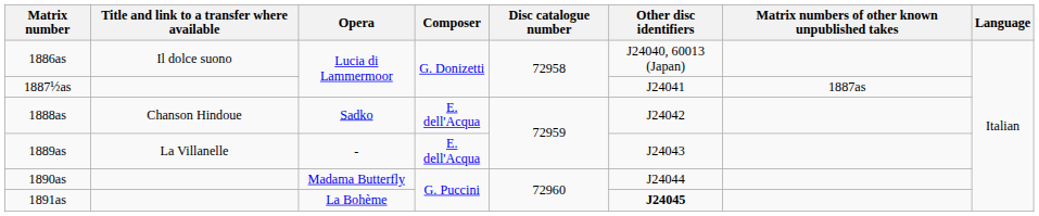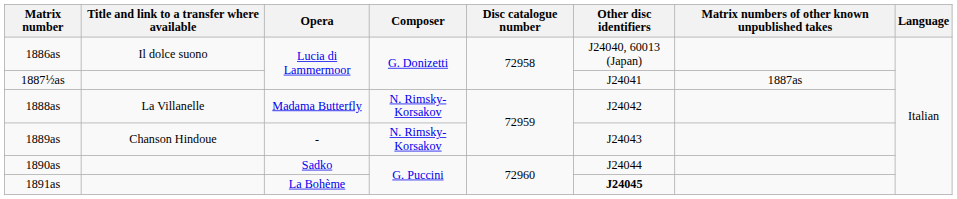1888as | Title and link to a transfer where available: Chanson Hindoue -> La Villanelle
1888as | Opera: Sadko -> Madama Butterfly
1888as | Composer: E. dell'Acqua -> N. Rimsky-Korsakov
1889as | Title and link to a transfer where available: La Villanelle -> Chanson Hindoue
1889as | Composer: E. dell'Acqua -> N. Rimsky-Korsakov
1890as | Opera: Madama Butterfly -> Sadko
